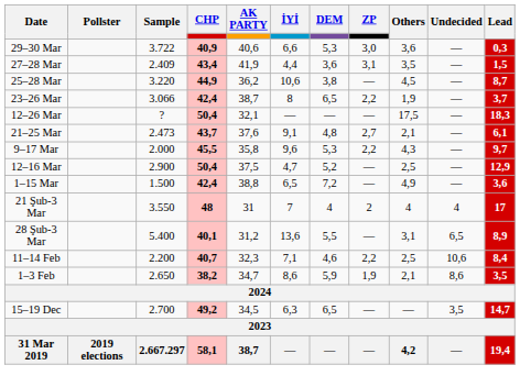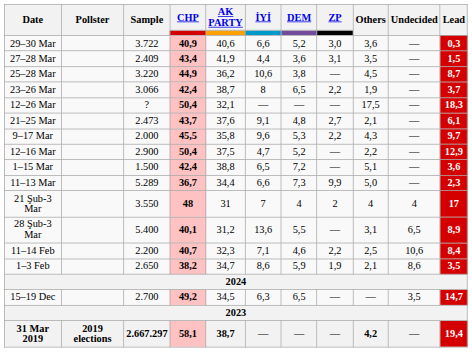29–30 Mar | DEM: 5,3 -> 5,2
12–16 Mar | Others: 2,5 -> 2,2
1–15 Mar | Others: 4,9 -> 5,1
+ row: 11–13 Mar | 5.289 | 36,7 | 34,4 | 6,6 | 7,3 | 9,9 | 5,0 | — | 2,3
